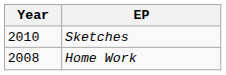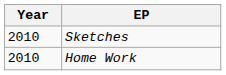Home Work | Year: 2008 -> 2010
